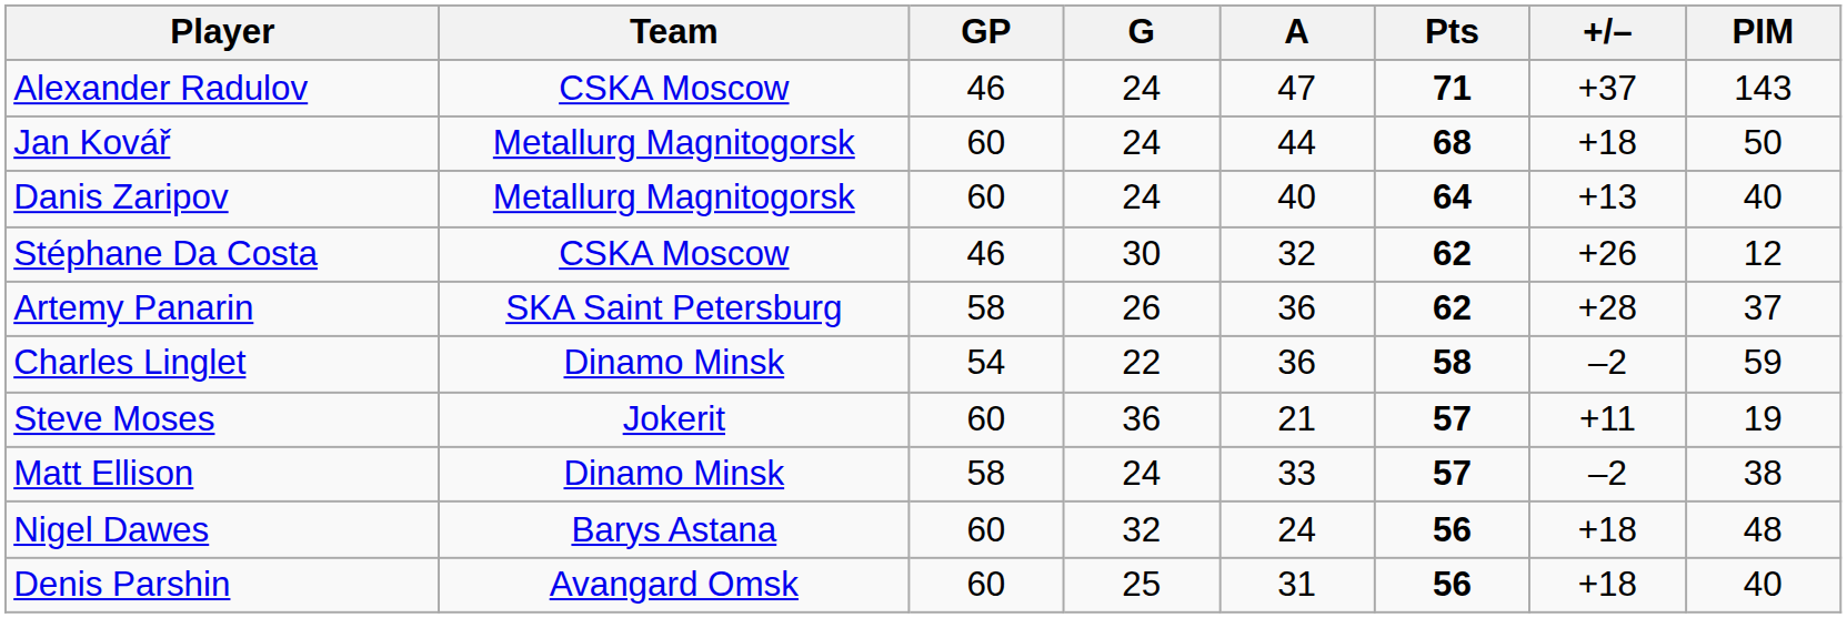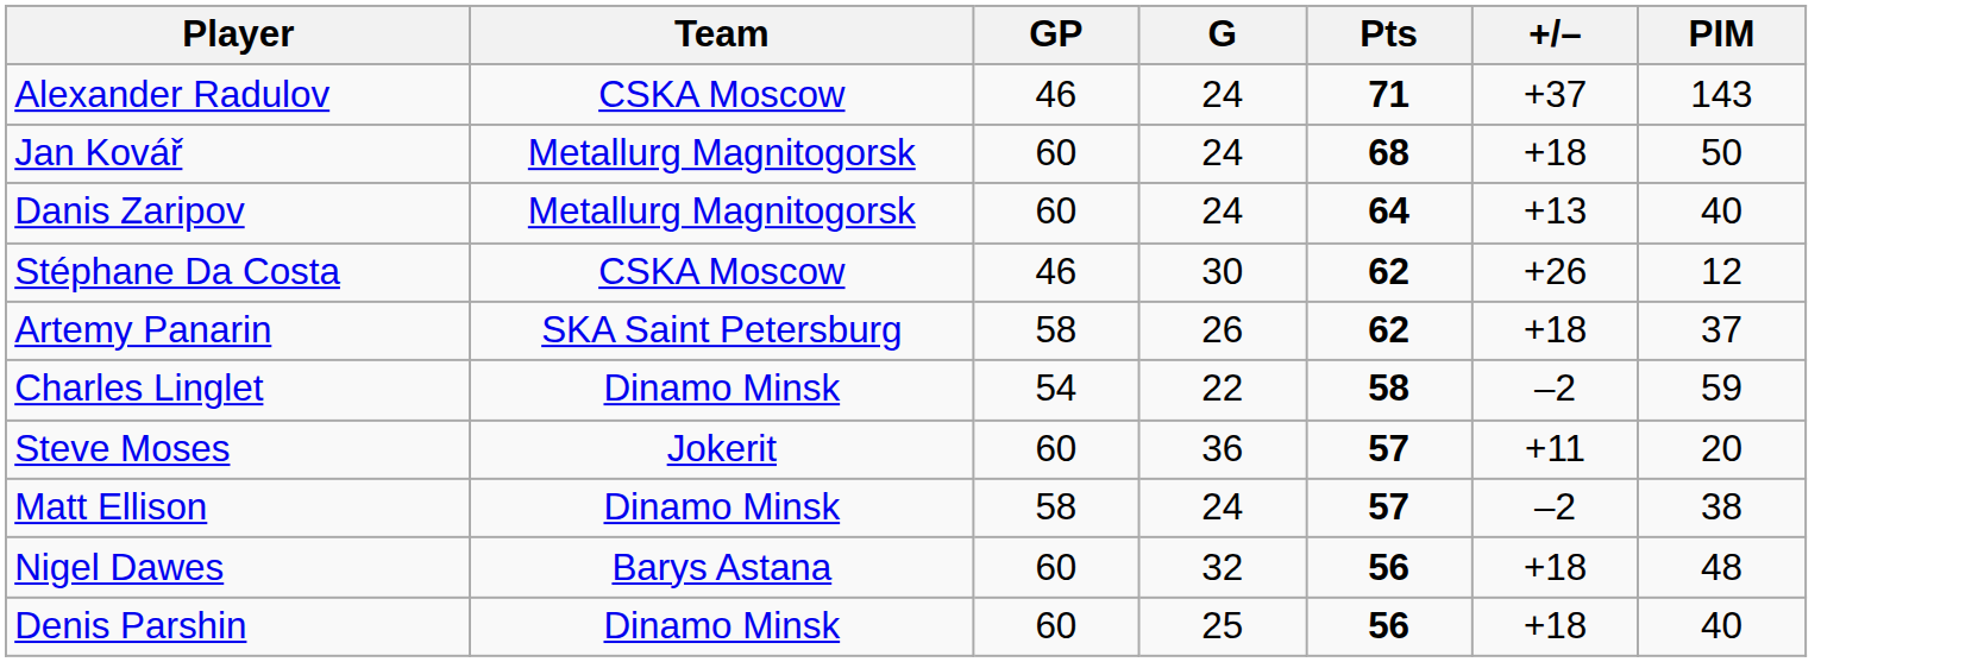- column: A | 47 | 44 | 40 | 32 | 36 | 36 | 21 | 33 | 24 | 31
Artemy Panarin | +/–: +28 -> +18
Steve Moses | PIM: 19 -> 20
Denis Parshin | Team: Avangard Omsk -> Dinamo Minsk
